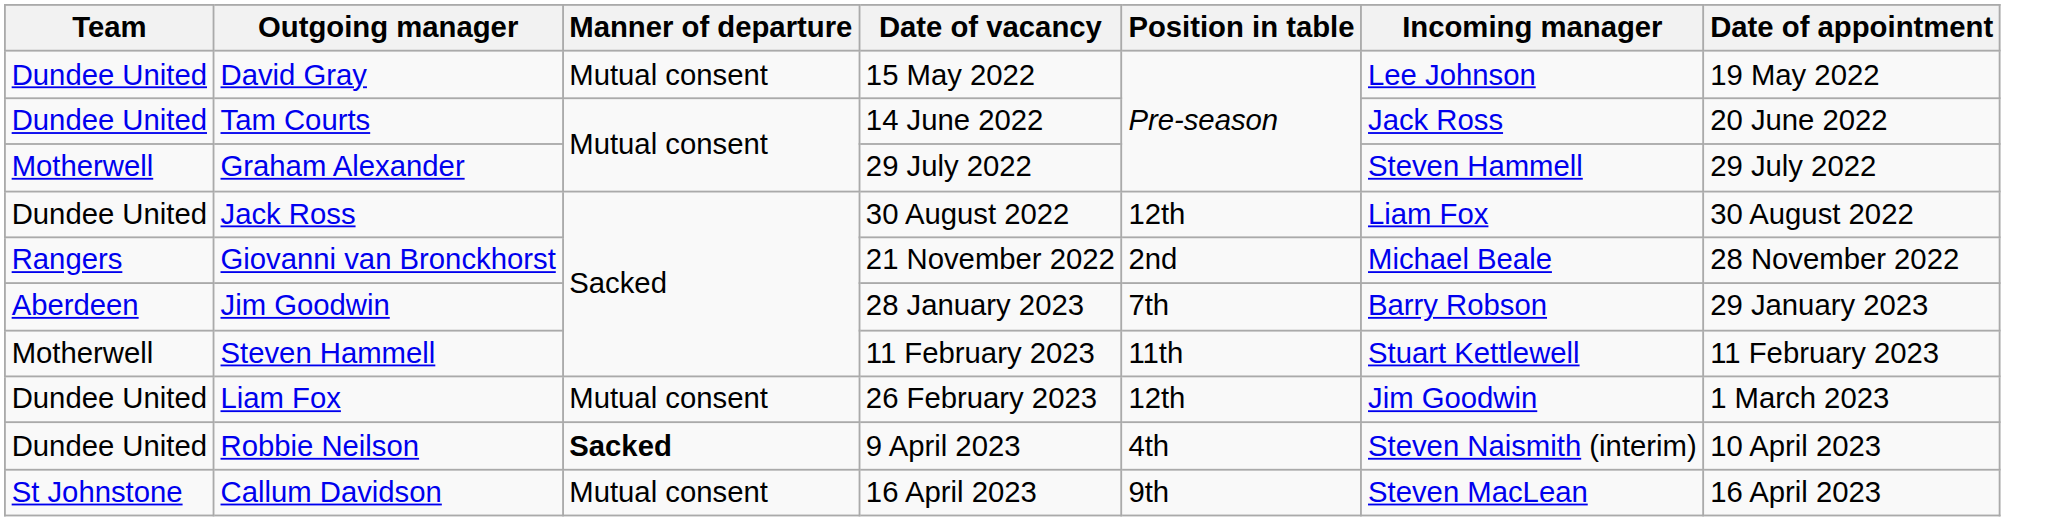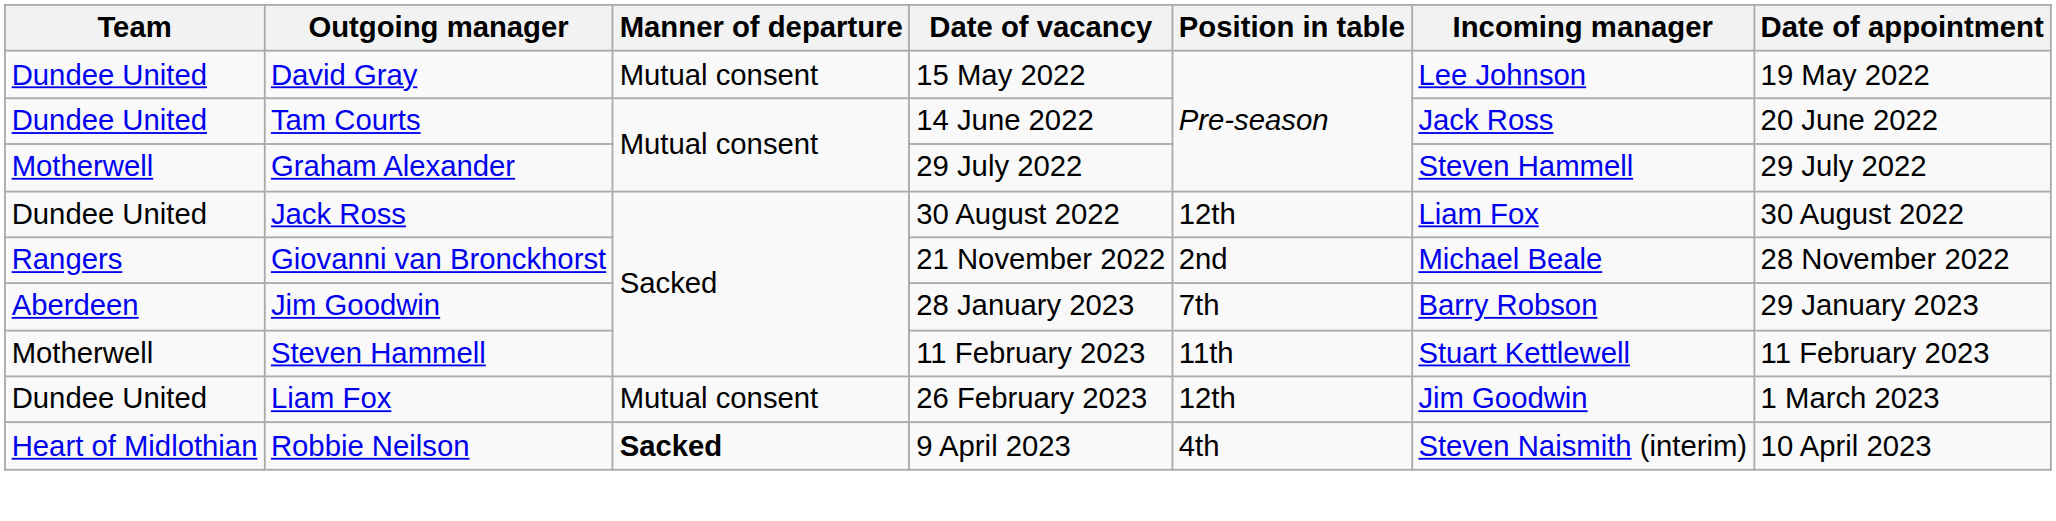Robbie Neilson | Team: Dundee United -> Heart of Midlothian
- row: St Johnstone | Callum Davidson | Mutual consent | 16 April 2023 | 9th | Steven MacLean | 16 April 2023
